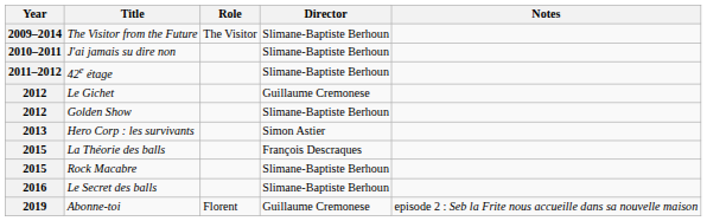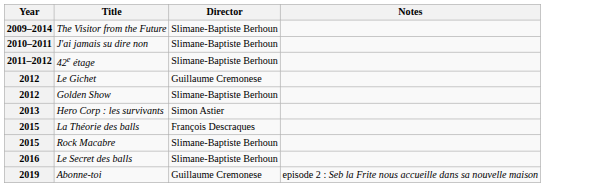- column: Role | The Visitor | Florent
